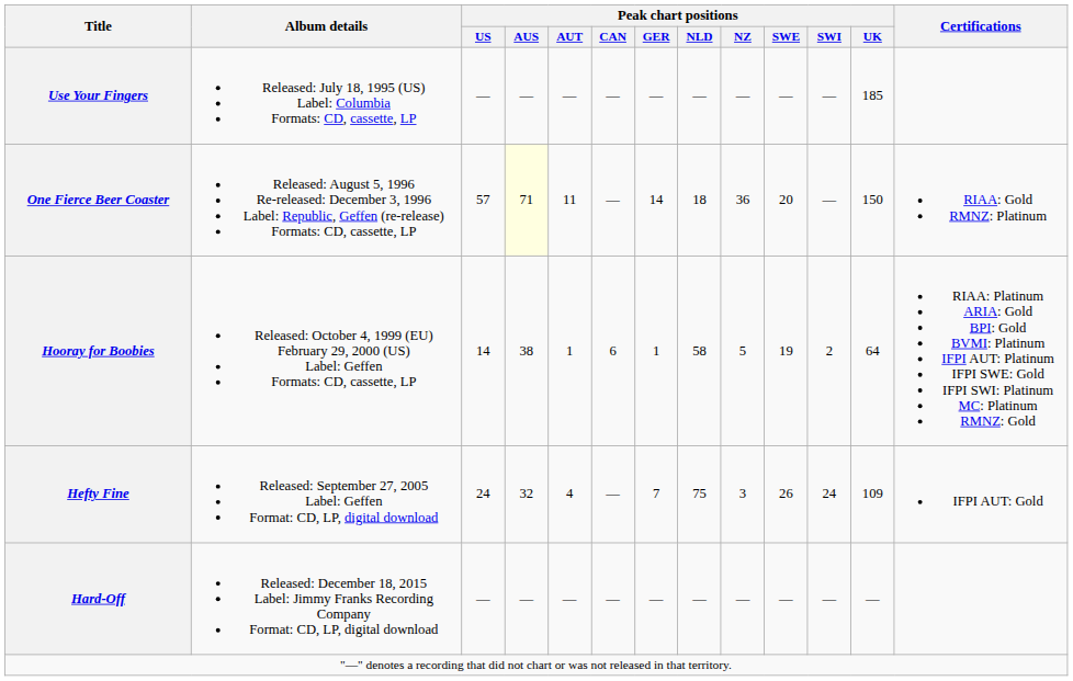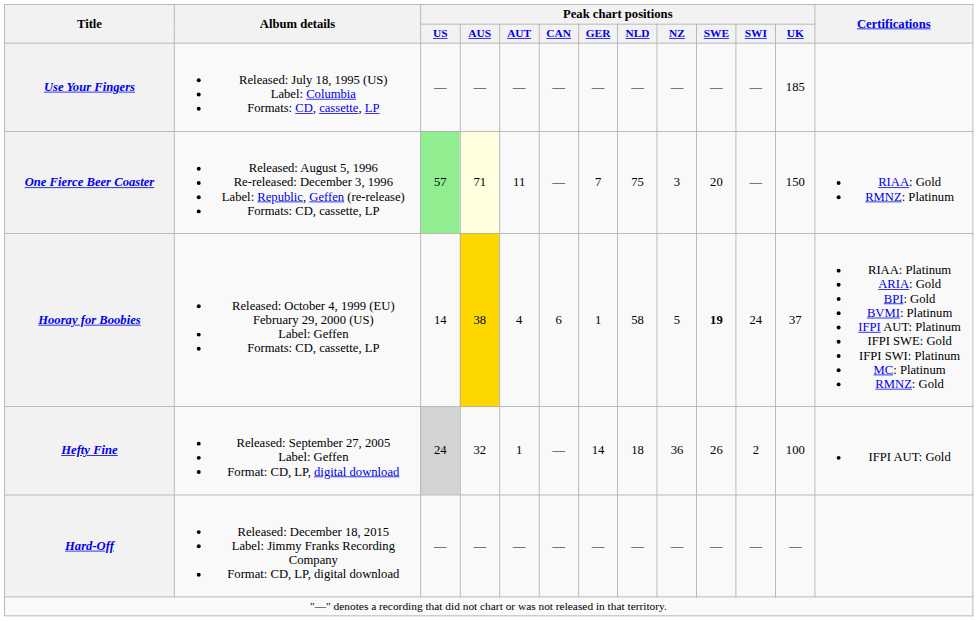One Fierce Beer Coaster | Peak chart positions / US: no background -> lightgreen background
One Fierce Beer Coaster | Peak chart positions / GER: 14 -> 7
One Fierce Beer Coaster | Peak chart positions / NLD: 18 -> 75
One Fierce Beer Coaster | Peak chart positions / NZ: 36 -> 3
Hooray for Boobies | Peak chart positions / AUS: no background -> gold background
Hooray for Boobies | Peak chart positions / AUT: 1 -> 4
Hooray for Boobies | Peak chart positions / SWE: normal -> bold
Hooray for Boobies | Peak chart positions / SWI: 2 -> 24
Hooray for Boobies | Peak chart positions / UK: 64 -> 37
Hefty Fine | Peak chart positions / US: no background -> lightgrey background
Hefty Fine | Peak chart positions / AUT: 4 -> 1
Hefty Fine | Peak chart positions / GER: 7 -> 14
Hefty Fine | Peak chart positions / NLD: 75 -> 18
Hefty Fine | Peak chart positions / NZ: 3 -> 36
Hefty Fine | Peak chart positions / SWI: 24 -> 2
Hefty Fine | Peak chart positions / UK: 109 -> 100
